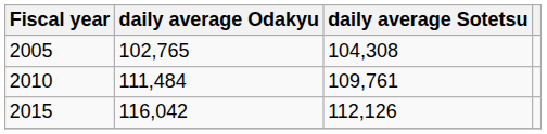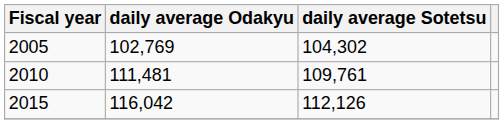2005 | daily average Odakyu: 102,765 -> 102,769
2005 | daily average Sotetsu: 104,308 -> 104,302
2010 | daily average Odakyu: 111,484 -> 111,481
